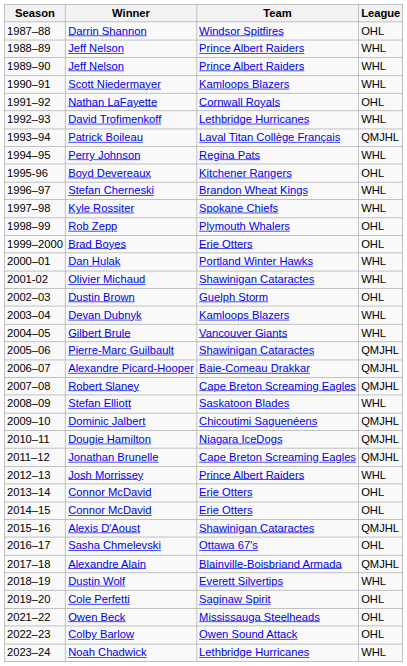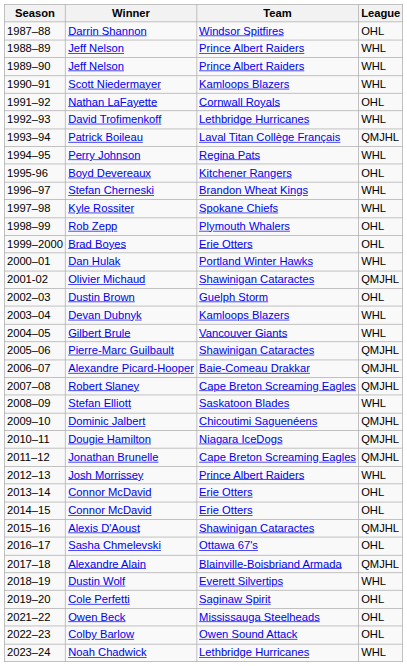Olivier Michaud | League: WHL -> QMJHL
